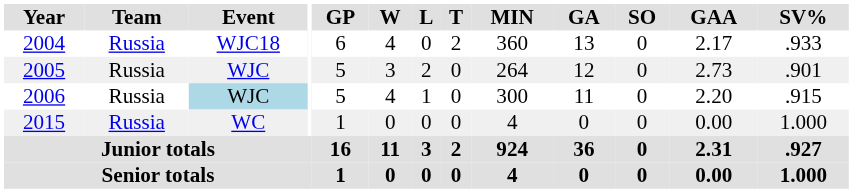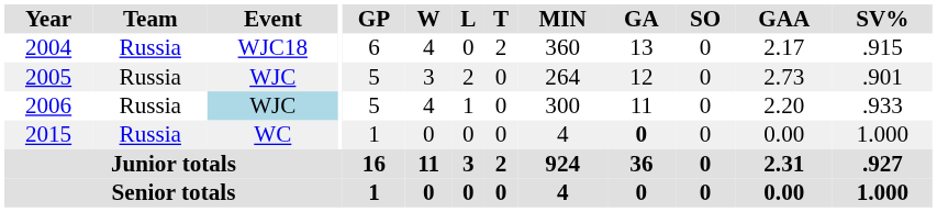2004 | SV%: .933 -> .915
2006 | SV%: .915 -> .933
2015 | GA: normal -> bold
